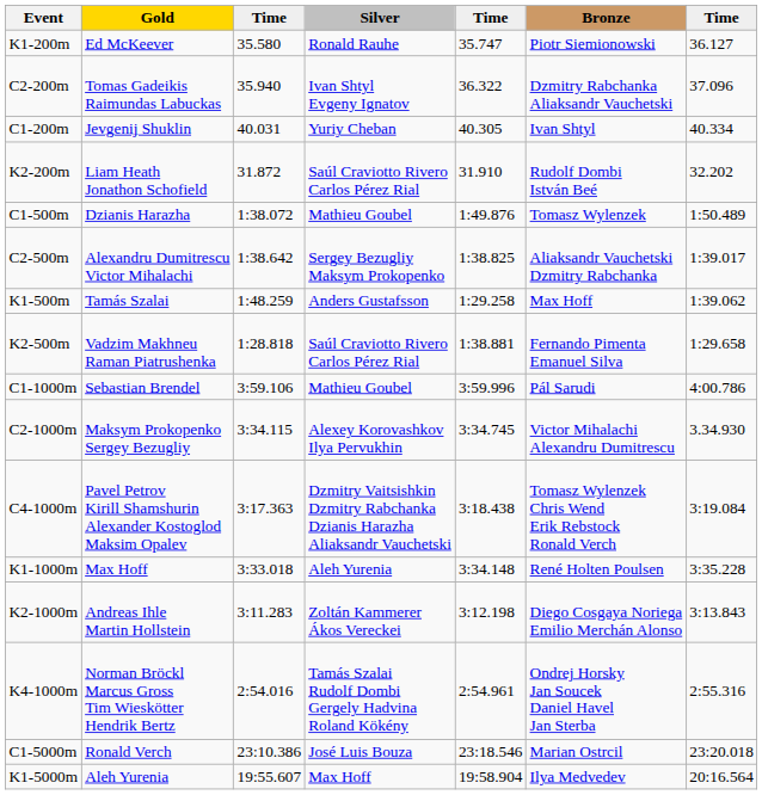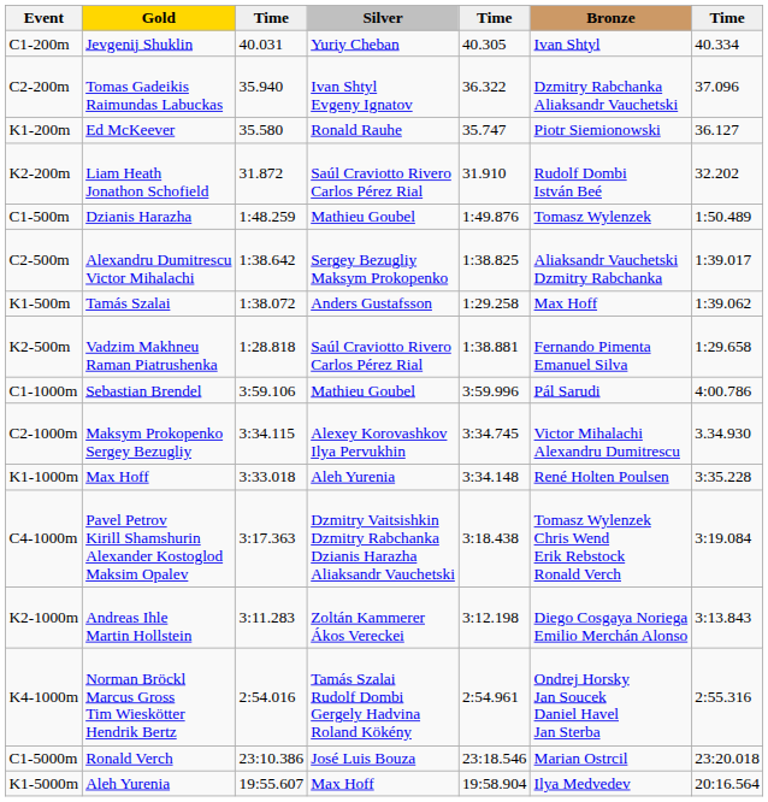rows swapped: C1-200m <-> K1-200m
C1-500m | column 3: 1:38.072 -> 1:48.259
K1-500m | column 3: 1:48.259 -> 1:38.072
rows swapped: C4-1000m <-> K1-1000m
